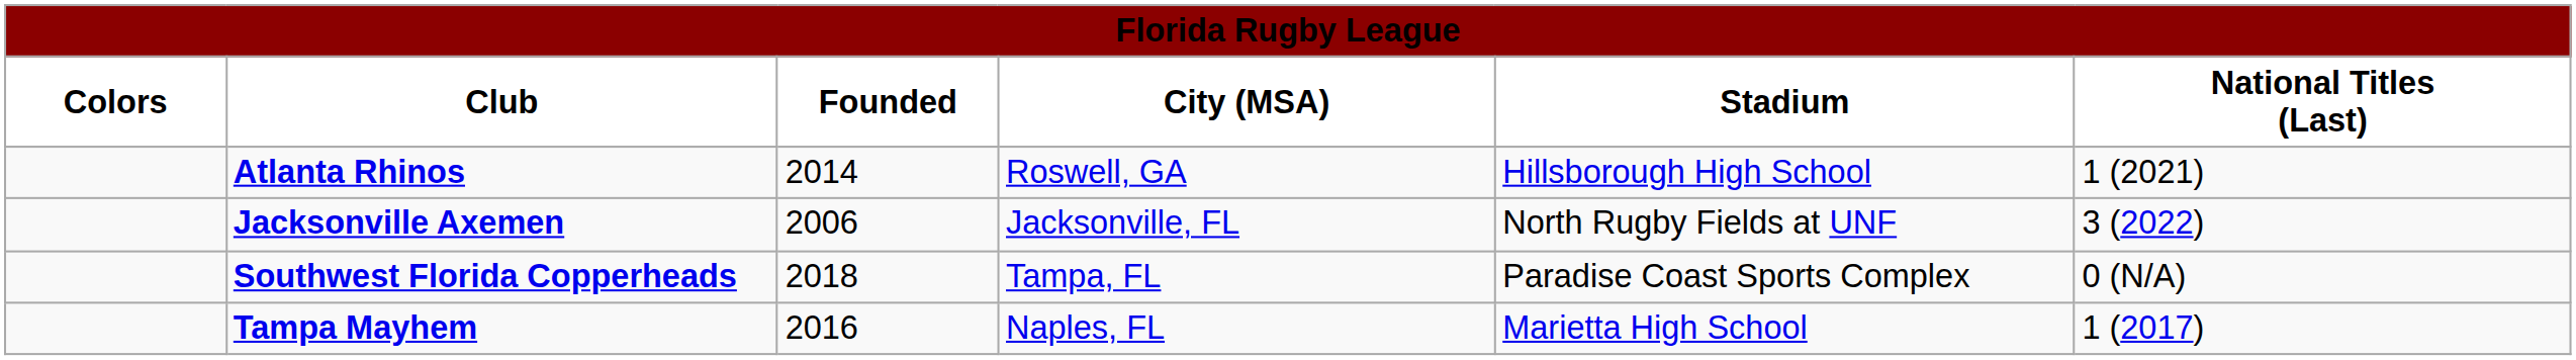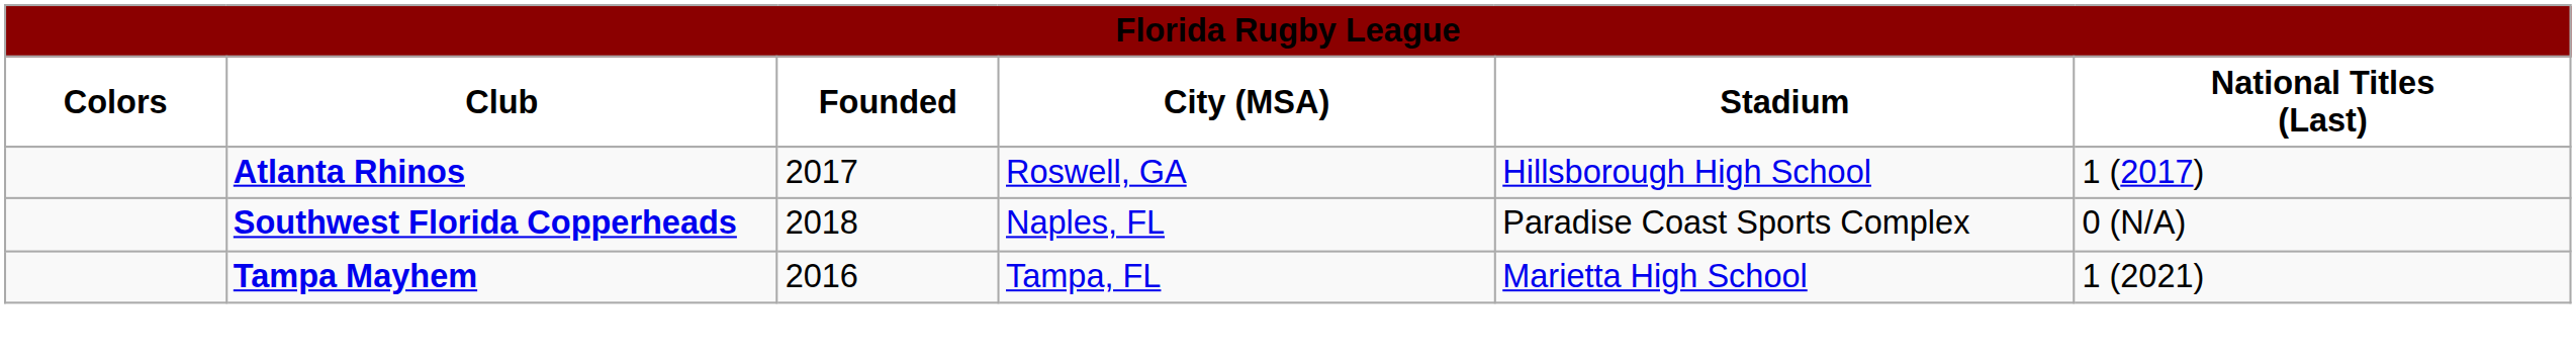Atlanta Rhinos | Founded: 2014 -> 2017
Atlanta Rhinos | National Titles (Last): 1 (2021) -> 1 (2017)
- row: Jacksonville Axemen | 2006 | Jacksonville, FL | North Rugby Fields at UNF | 3 (2022)
Southwest Florida Copperheads | City (MSA): Tampa, FL -> Naples, FL
Tampa Mayhem | City (MSA): Naples, FL -> Tampa, FL
Tampa Mayhem | National Titles (Last): 1 (2017) -> 1 (2021)
